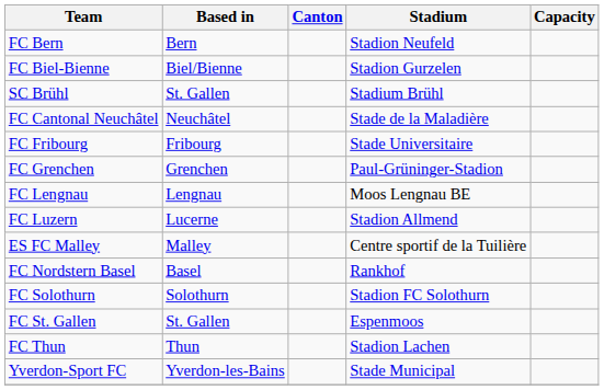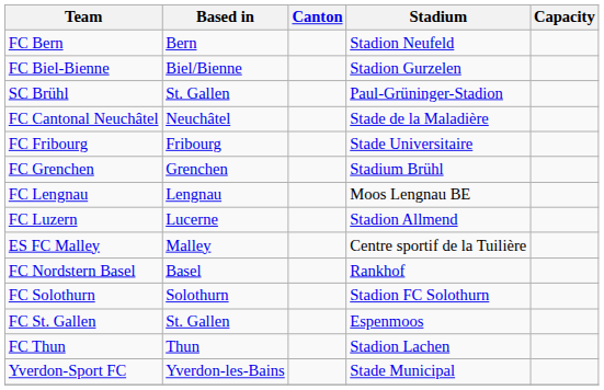SC Brühl | Stadium: Stadium Brühl -> Paul-Grüninger-Stadion
FC Grenchen | Stadium: Paul-Grüninger-Stadion -> Stadium Brühl
